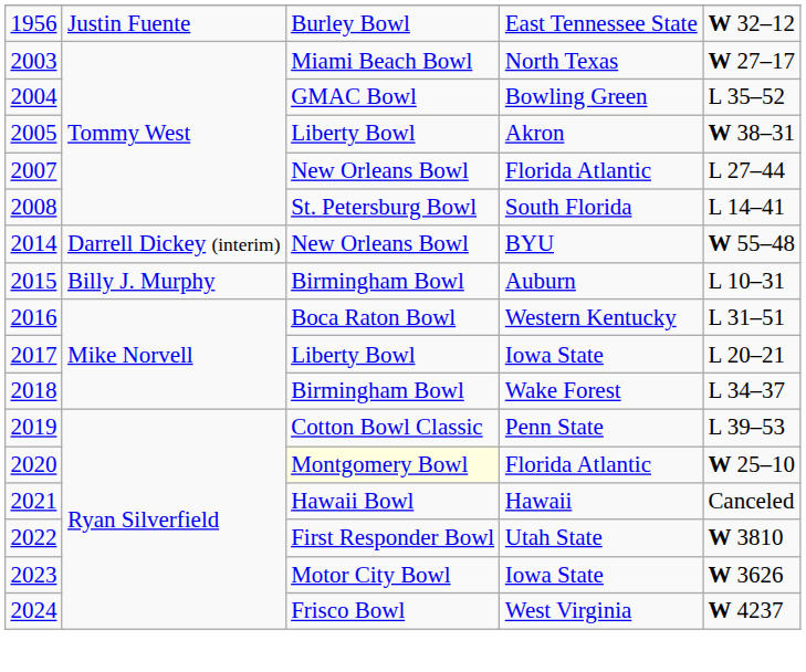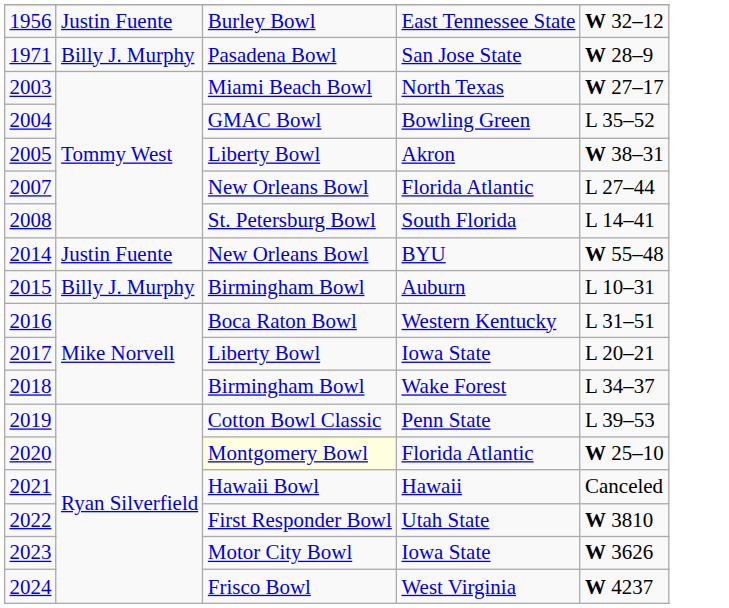+ row: 1971 | Billy J. Murphy | Pasadena Bowl | San Jose State | W 28–9
2014 | column 2: Darrell Dickey (interim) -> Justin Fuente
